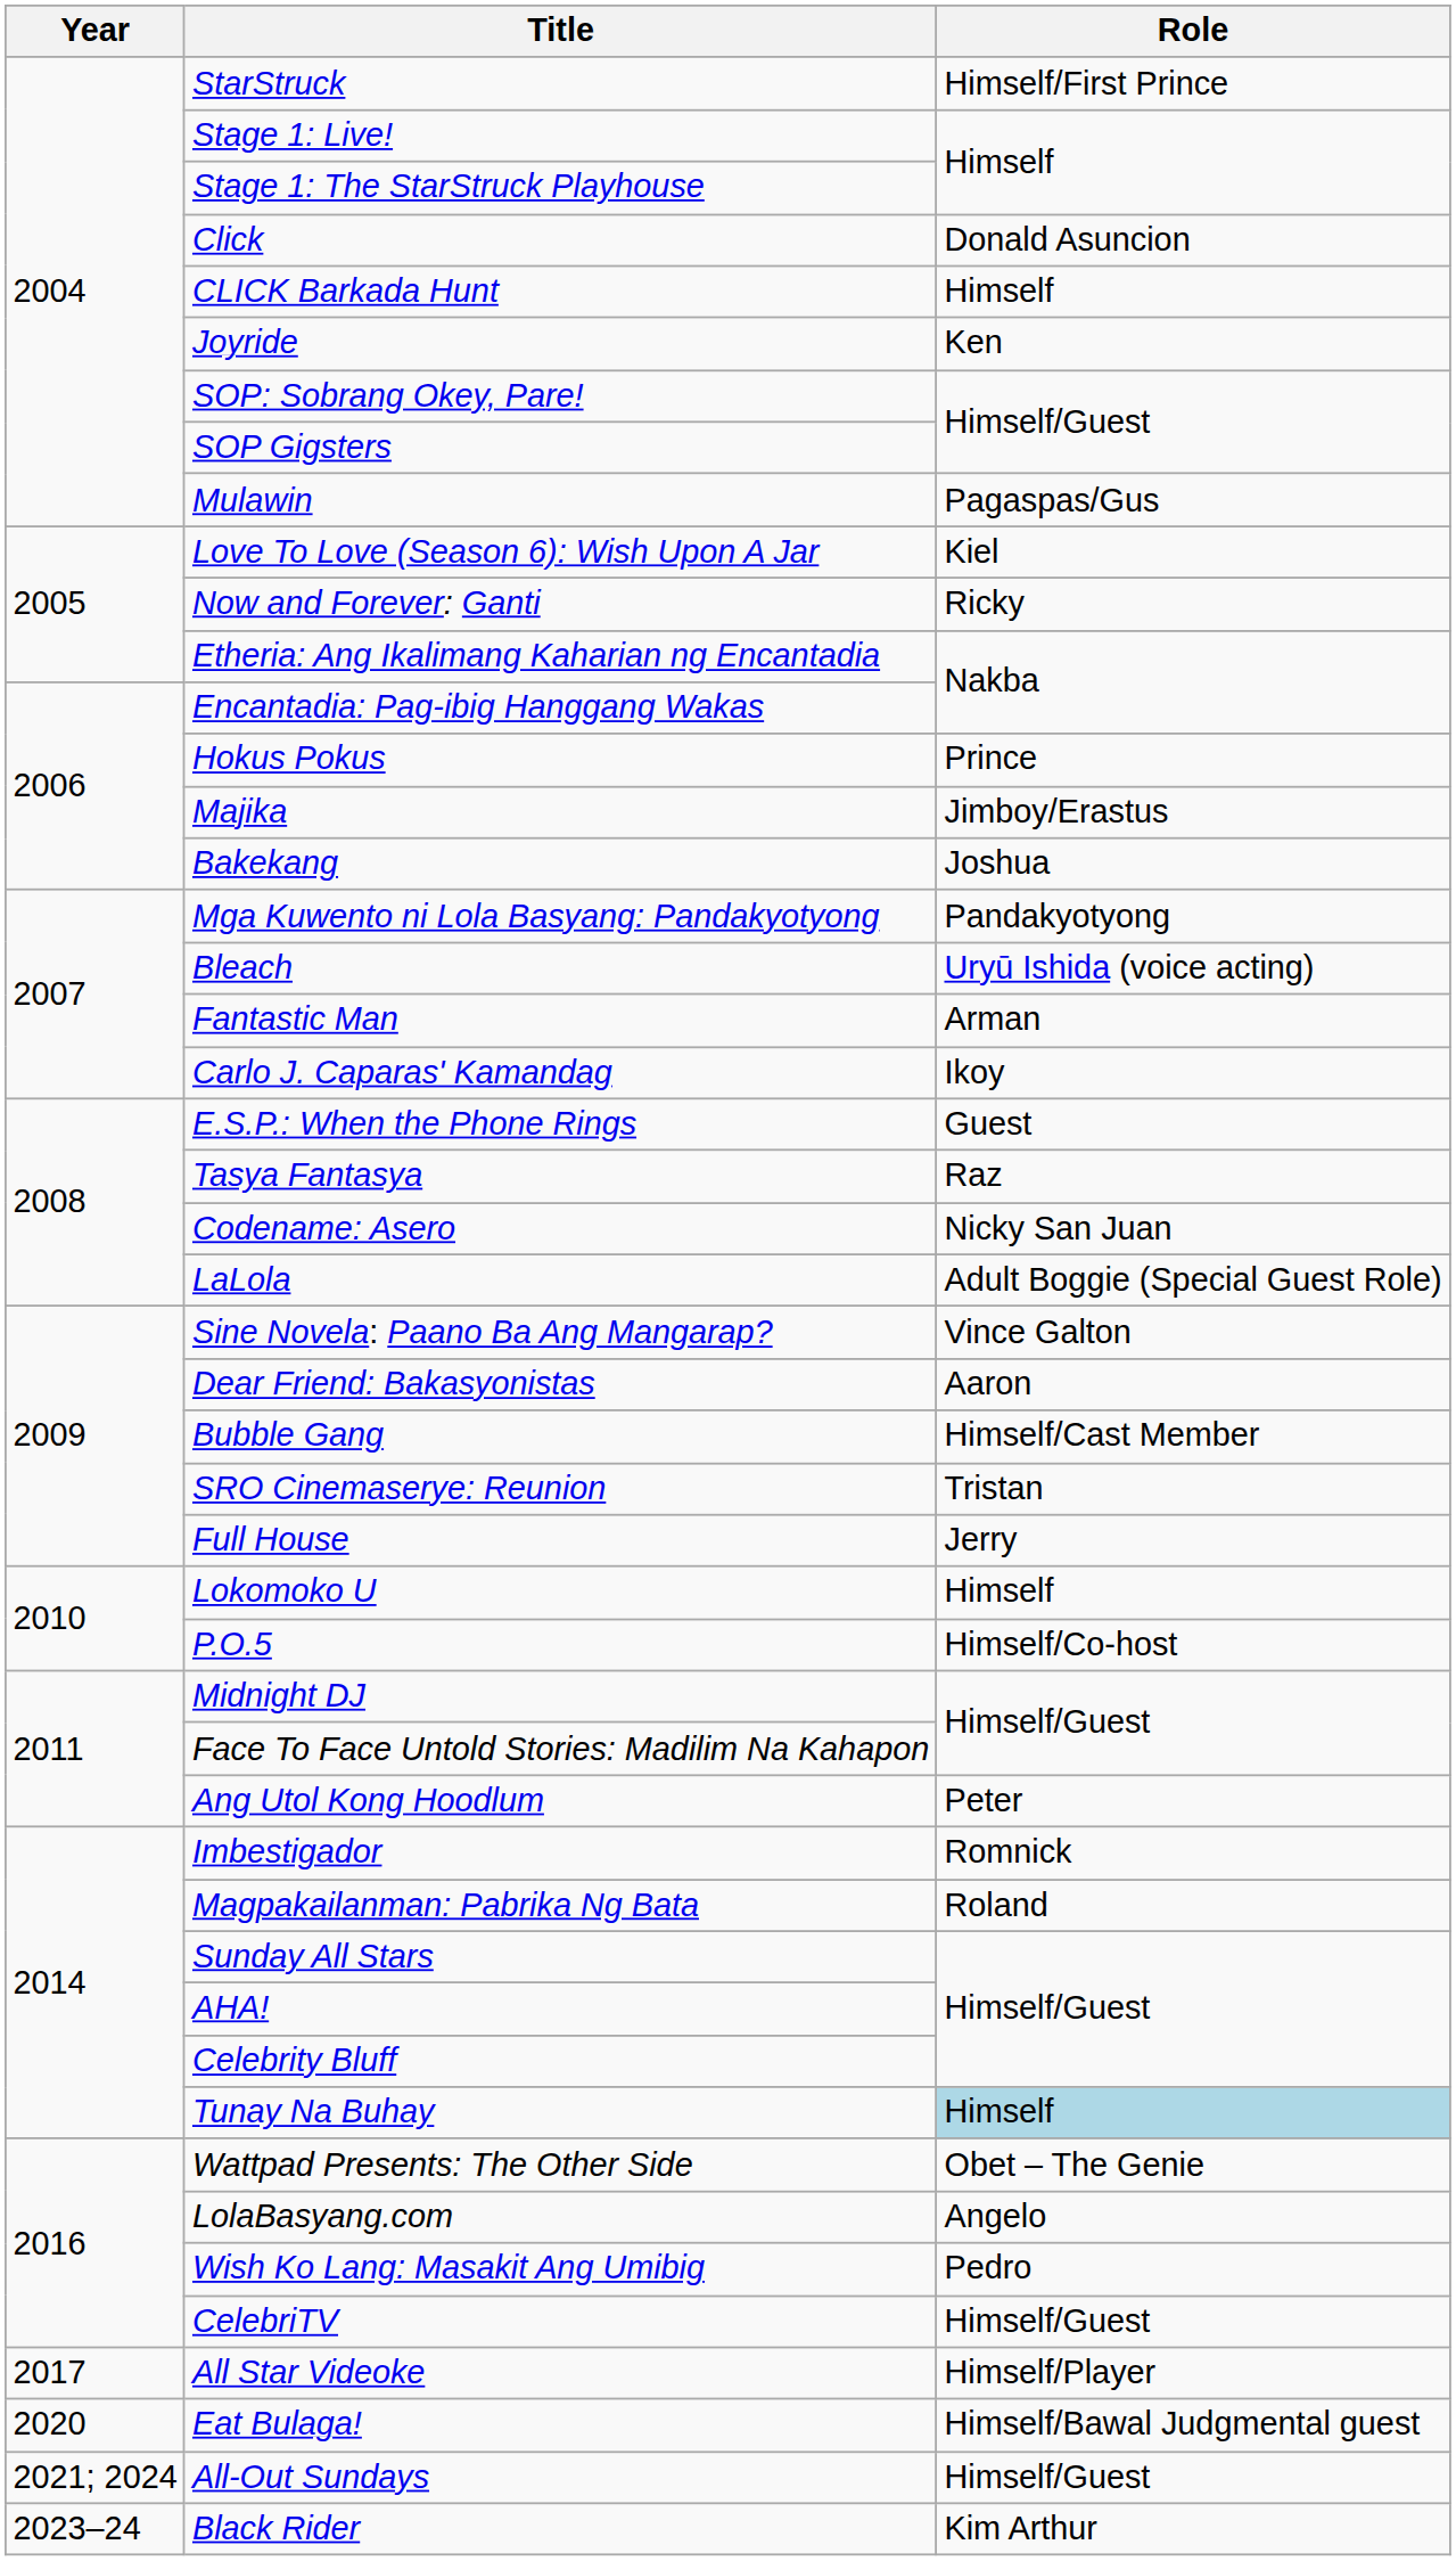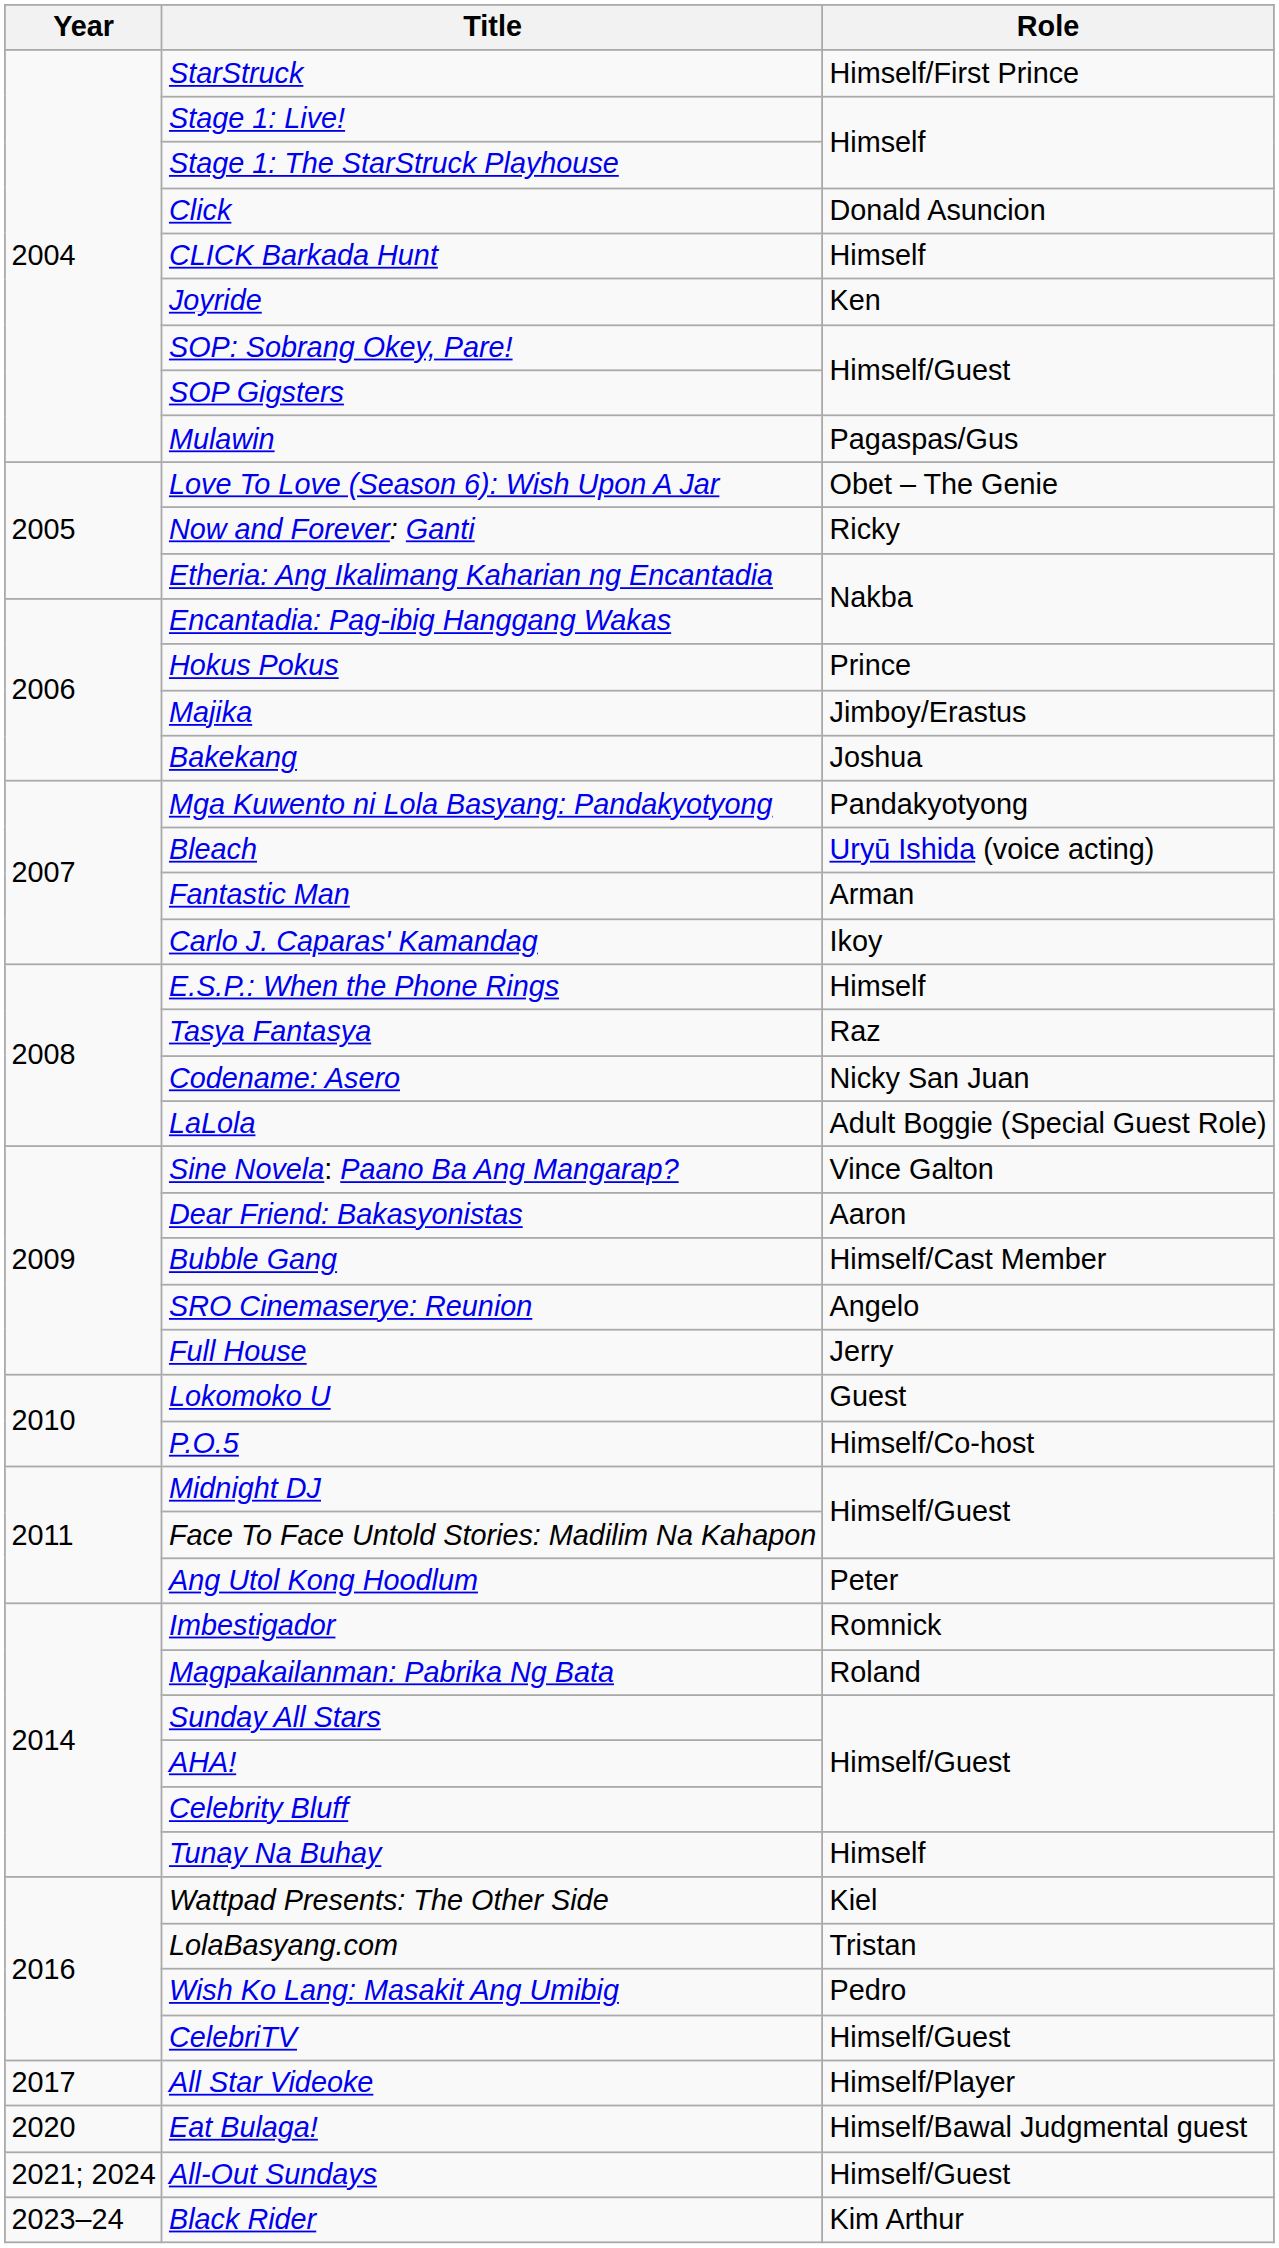Love To Love (Season 6): Wish Upon A Jar | Role: Kiel -> Obet – The Genie
E.S.P.: When the Phone Rings | Role: Guest -> Himself
SRO Cinemaserye: Reunion | Role: Tristan -> Angelo
Lokomoko U | Role: Himself -> Guest
Tunay Na Buhay | Role: lightblue background -> no background
Wattpad Presents: The Other Side | Role: Obet – The Genie -> Kiel
LolaBasyang.com | Role: Angelo -> Tristan
